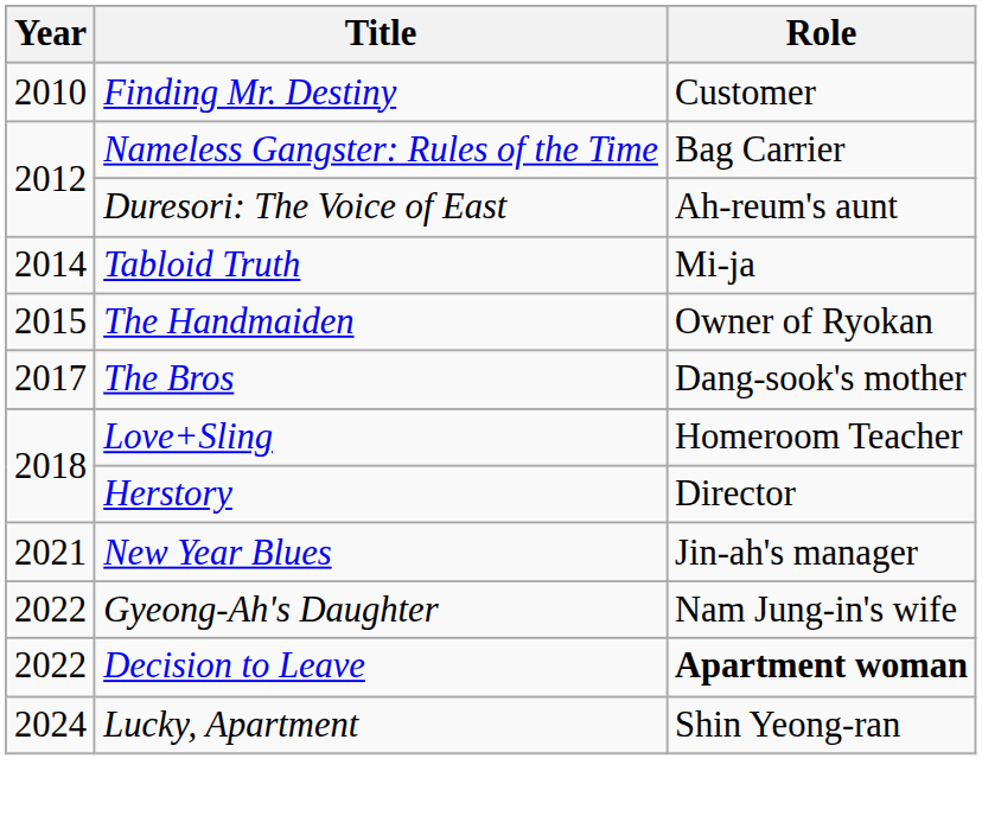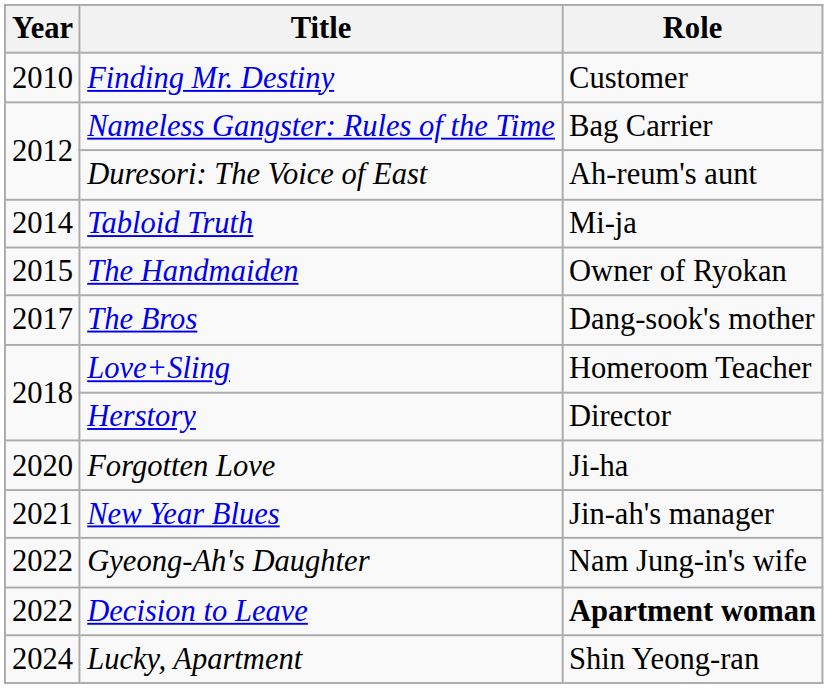+ row: 2020 | Forgotten Love | Ji-ha
